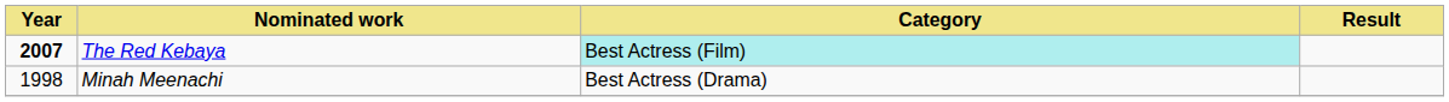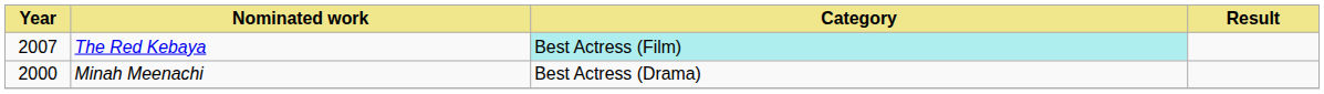The Red Kebaya | Year: bold -> normal
Minah Meenachi | Year: 1998 -> 2000
